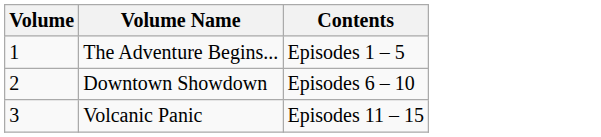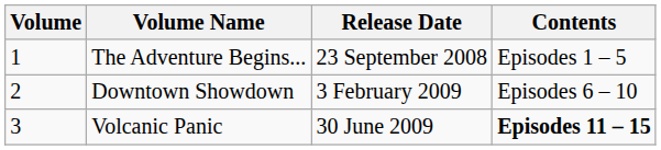+ column: Release Date | 23 September 2008 | 3 February 2009 | 30 June 2009
Volcanic Panic | Contents: normal -> bold
